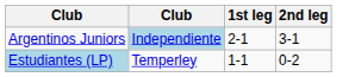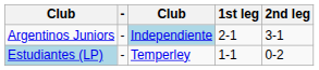+ column: - | - | -
